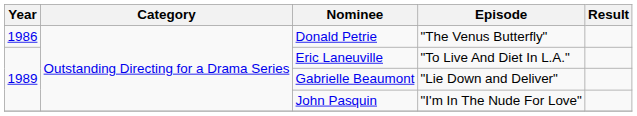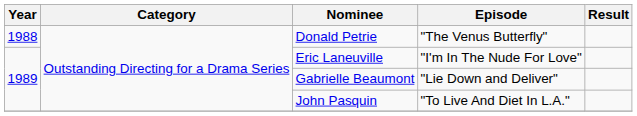Donald Petrie | Year: 1986 -> 1988
Eric Laneuville | Episode: "To Live And Diet In L.A." -> "I'm In The Nude For Love"
John Pasquin | Episode: "I'm In The Nude For Love" -> "To Live And Diet In L.A."
